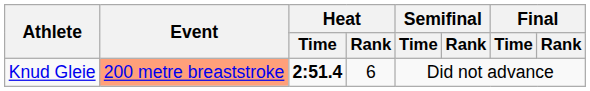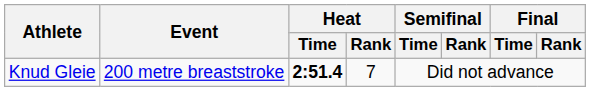Knud Gleie | Event: lightsalmon background -> no background
Knud Gleie | Heat / Rank: 6 -> 7
